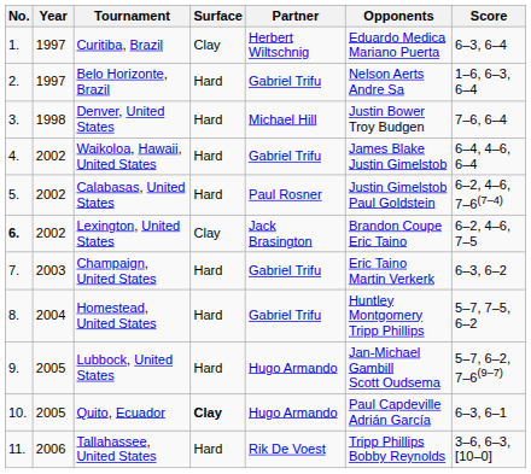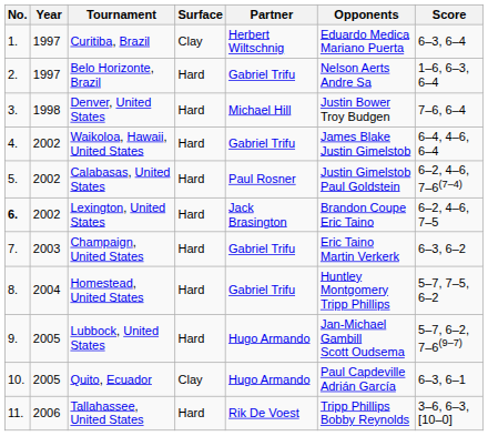Lexington, United States | Surface: Clay -> Hard
Quito, Ecuador | Surface: bold -> normal
